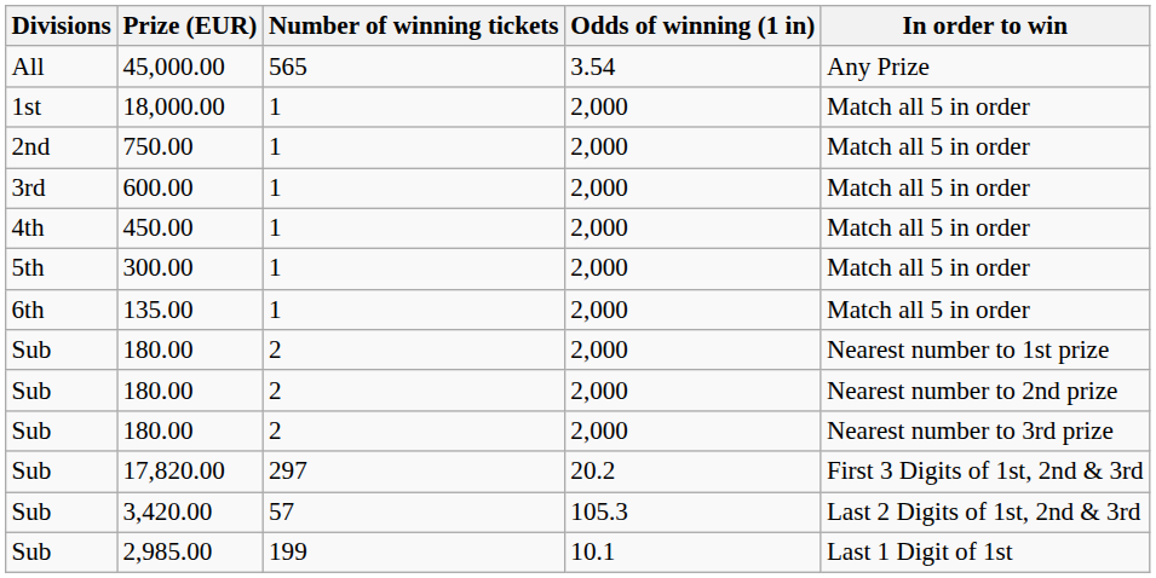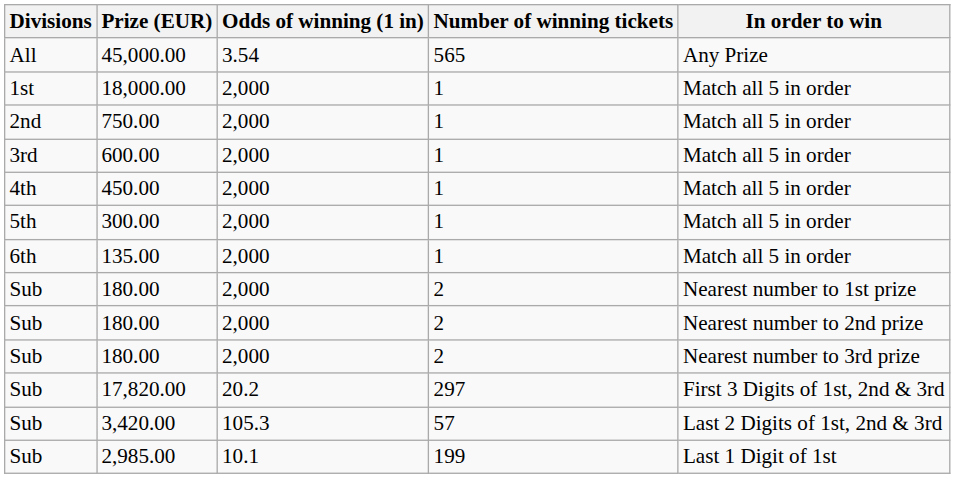columns swapped: Odds of winning (1 in) <-> Number of winning tickets
